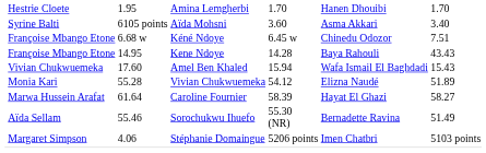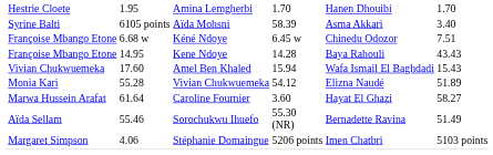Aïda Mohsni | column 5: 3.60 -> 58.39
Caroline Fournier | column 5: 58.39 -> 3.60
